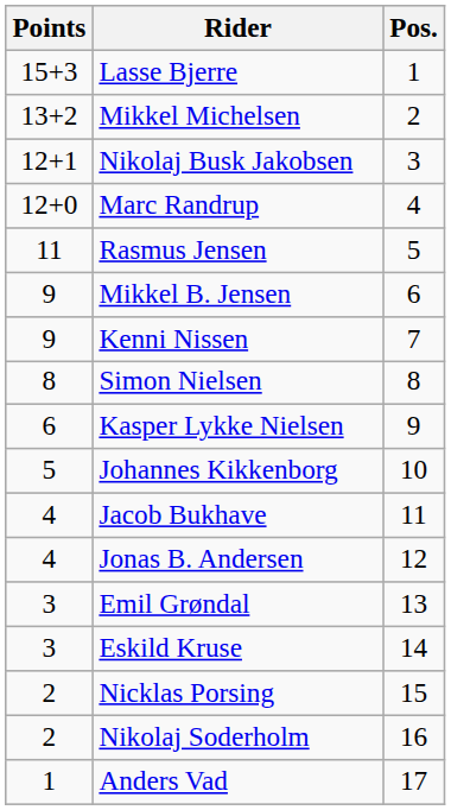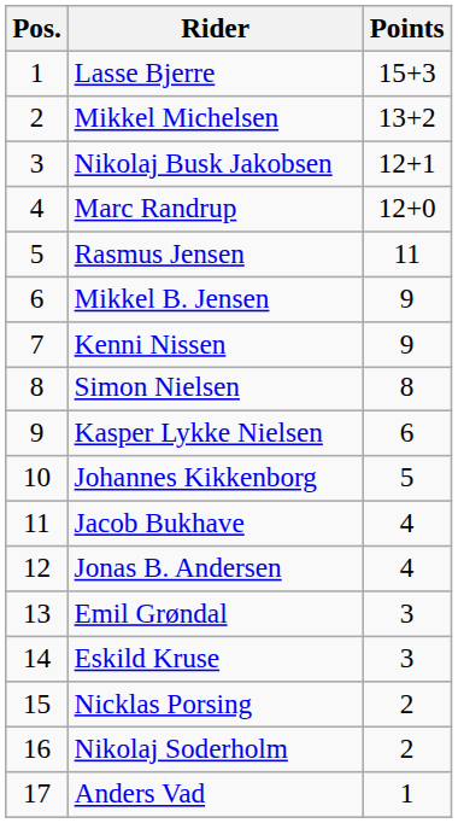columns swapped: Pos. <-> Points
